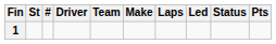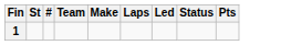- column: Driver
